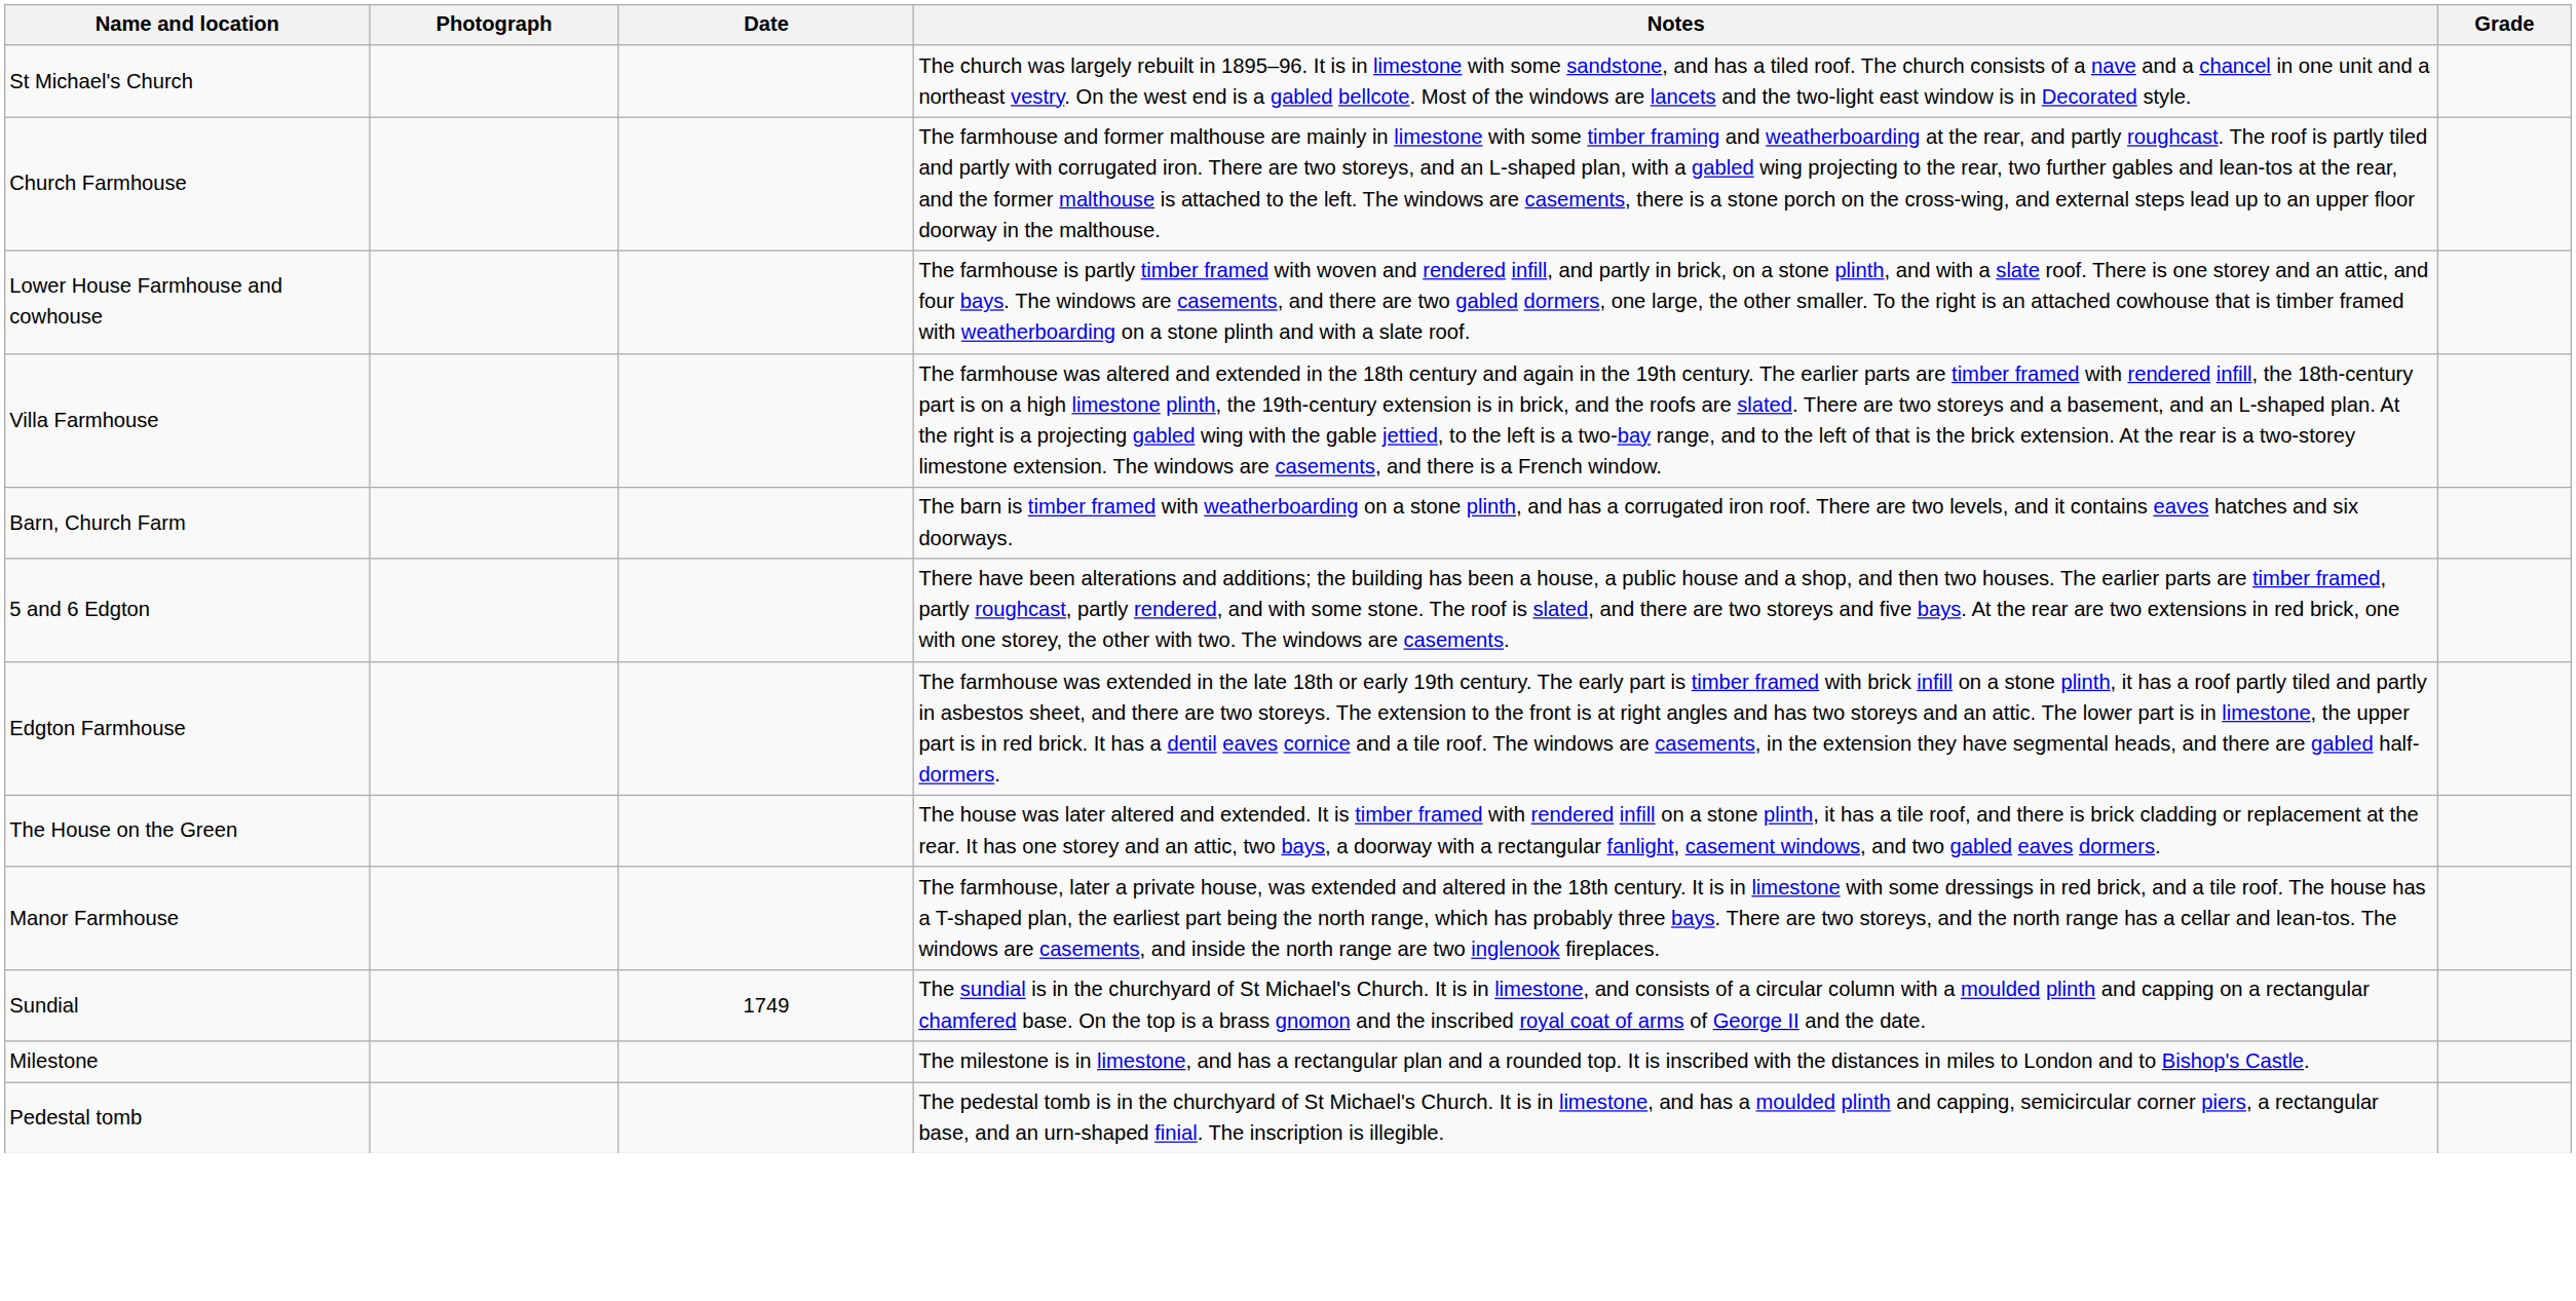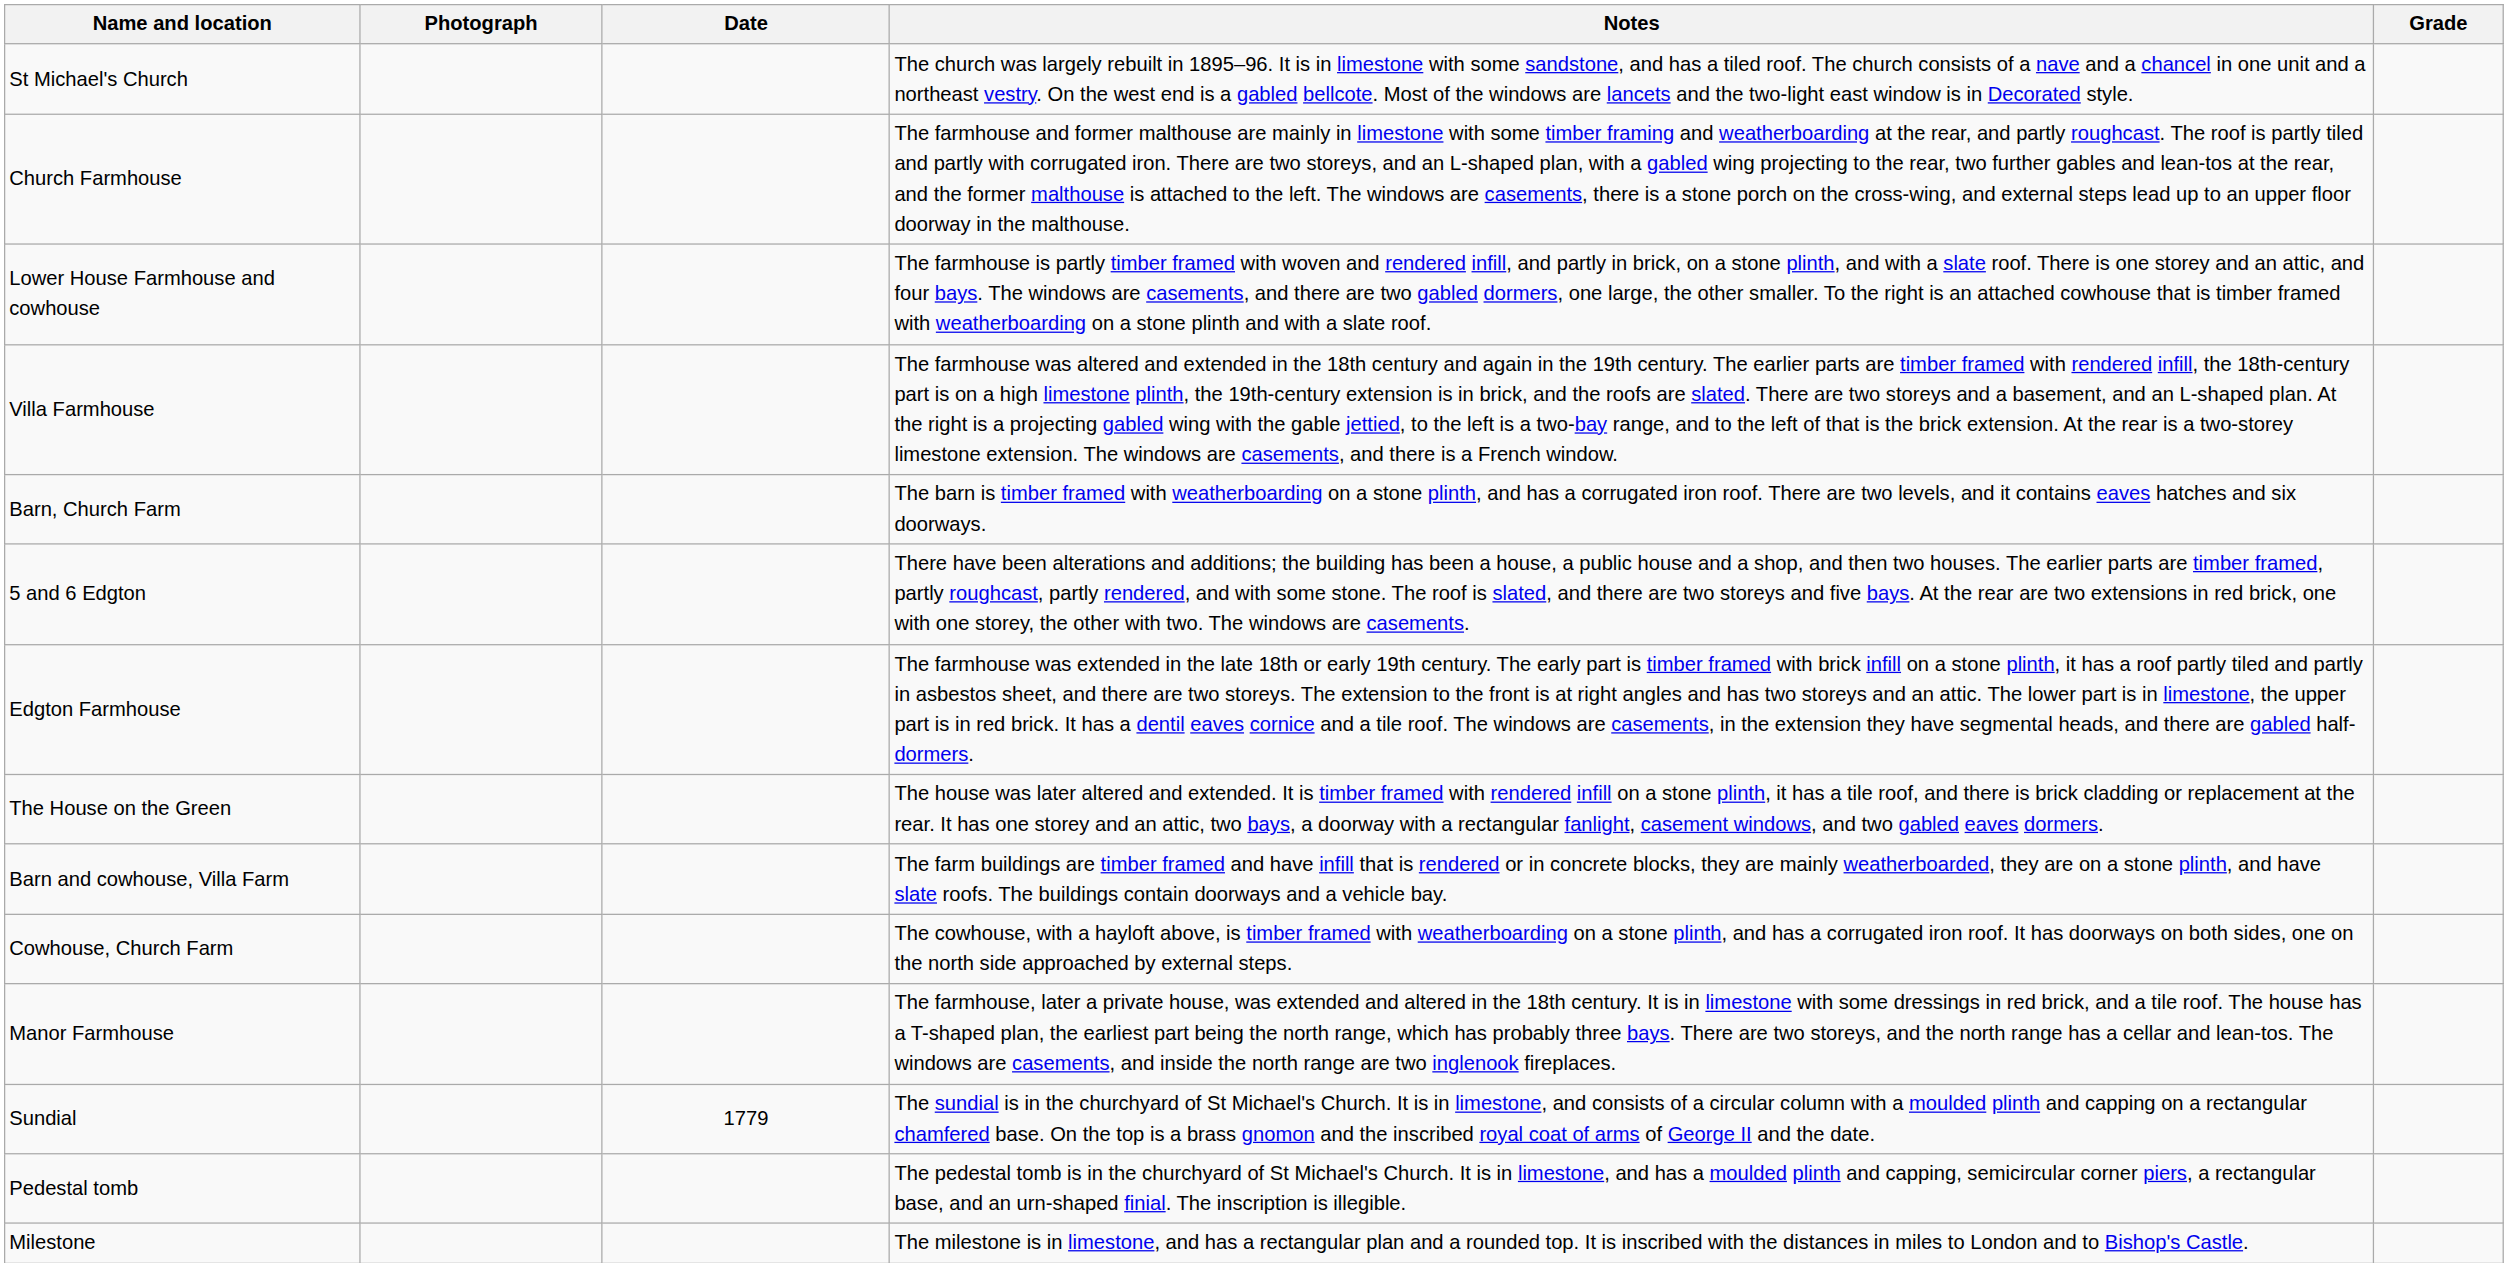+ row: Barn and cowhouse, Villa Farm | The farm buildings are timber framed and have infill that is rendered or in concrete blocks, they are mainly weatherboarded, they are on a stone plinth, and have slate roofs. The buildings contain doorways and a vehicle bay.
+ row: Cowhouse, Church Farm | The cowhouse, with a hayloft above, is timber framed with weatherboarding on a stone plinth, and has a corrugated iron roof. It has doorways on both sides, one on the north side approached by external steps.
Sundial | Date: 1749 -> 1779
rows swapped: Pedestal tomb <-> Milestone
